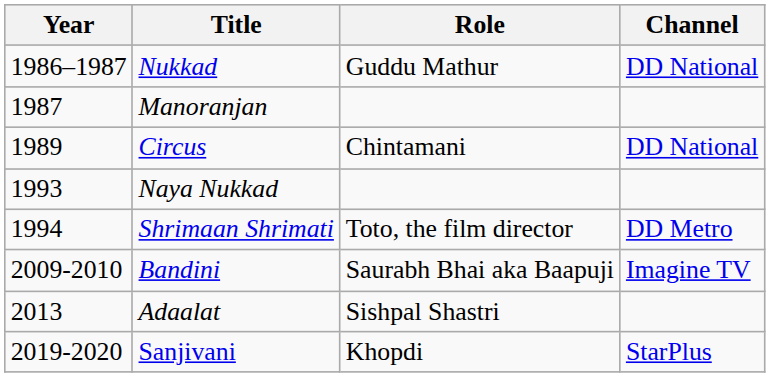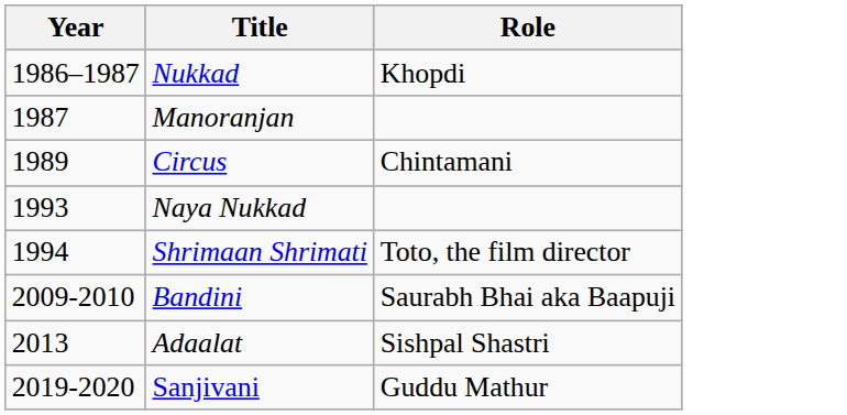- column: Channel | DD National | DD National | DD Metro | Imagine TV | StarPlus
Nukkad | Role: Guddu Mathur -> Khopdi
Sanjivani | Role: Khopdi -> Guddu Mathur
